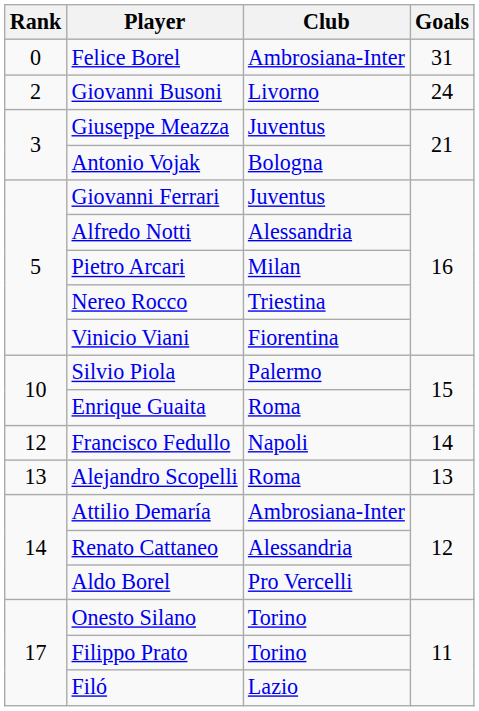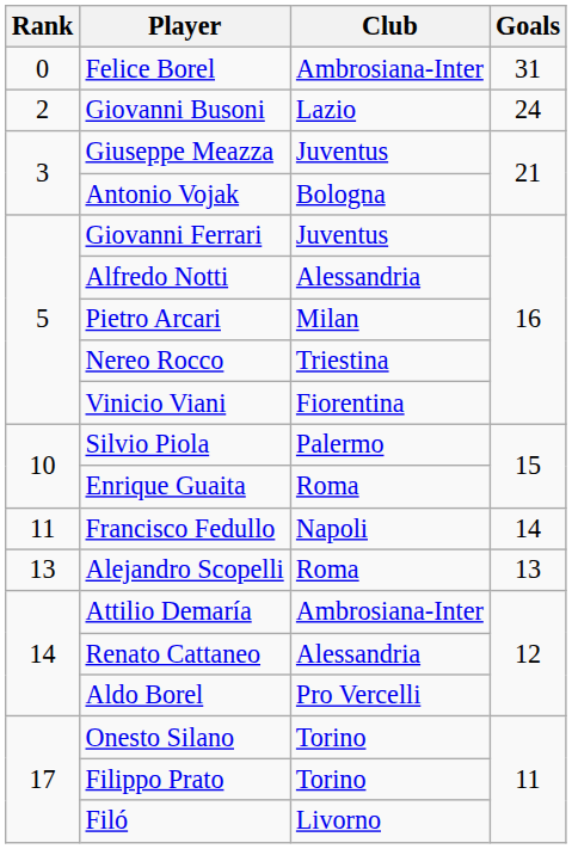Giovanni Busoni | Club: Livorno -> Lazio
Francisco Fedullo | Rank: 12 -> 11
Filó | Club: Lazio -> Livorno
